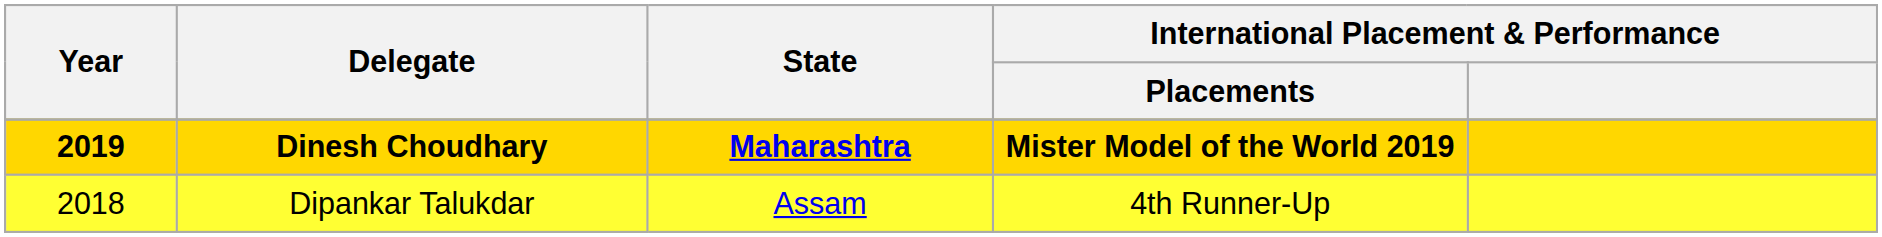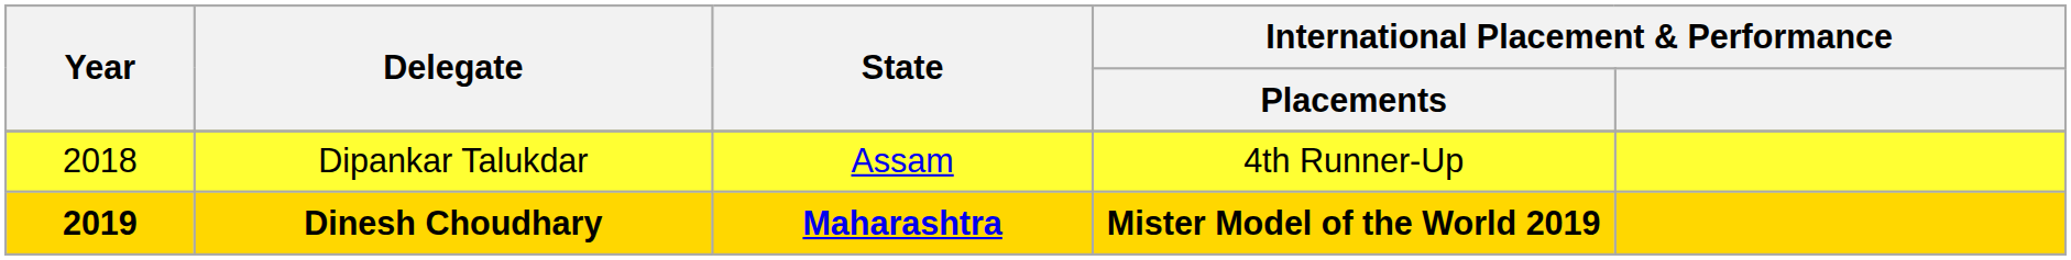rows swapped: Dipankar Talukdar <-> Dinesh Choudhary
